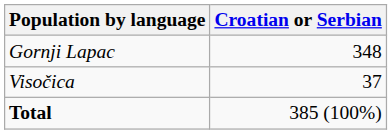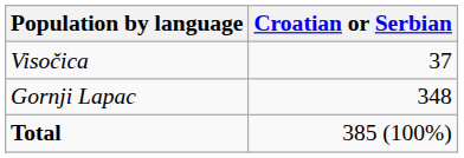rows swapped: Gornji Lapac <-> Visočica
